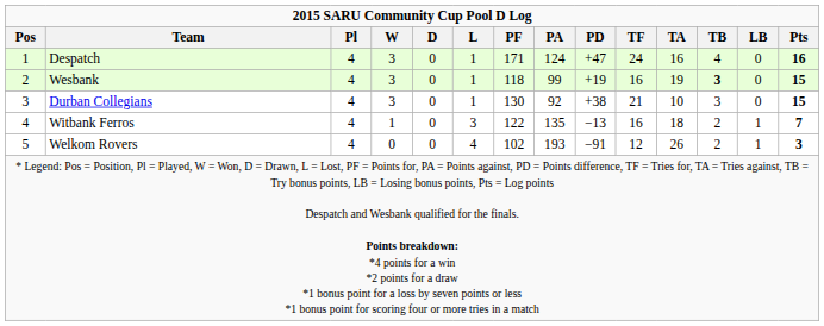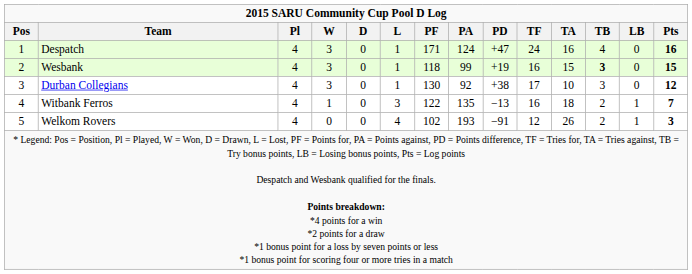Wesbank | TA: 19 -> 15
Durban Collegians | TF: 21 -> 17
Durban Collegians | Pts: 15 -> 12
